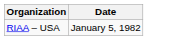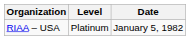+ column: Level | Platinum
